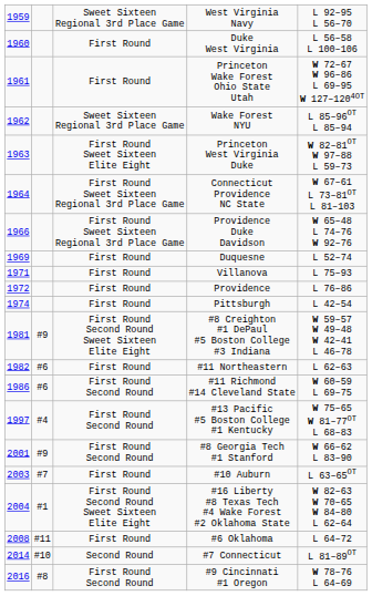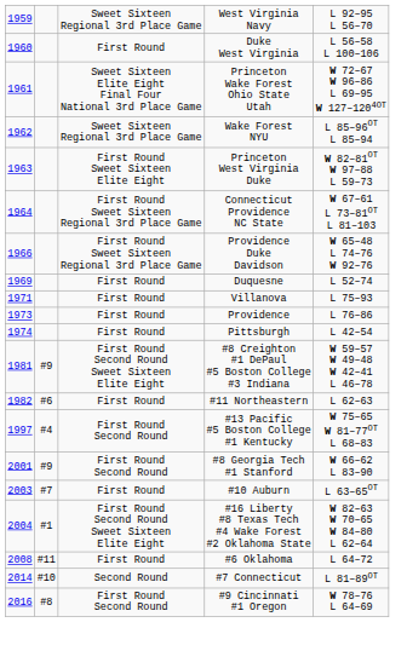Princeton Wake Forest Ohio State Utah | column 3: First Round -> Sweet Sixteen Elite Eight Final Four National 3rd Place Game
Providence | column 1: 1972 -> 1973
- row: 1986 | #6 | First Round Second Round | #11 Richmond #14 Cleveland State | W 60–59 L 69–75
